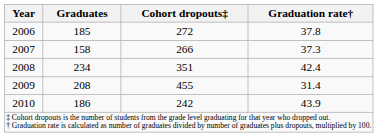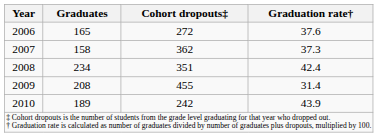2006 | Graduates: 185 -> 165
2006 | Graduation rate†: 37.8 -> 37.6
2007 | Cohort dropouts‡: 266 -> 362
2010 | Graduates: 186 -> 189
